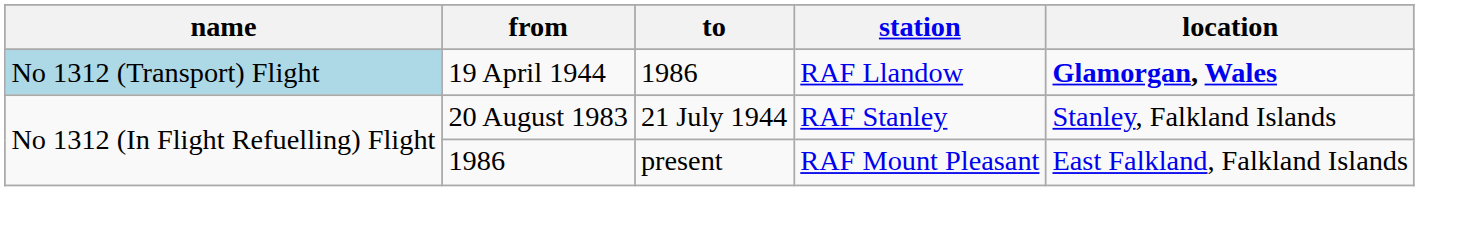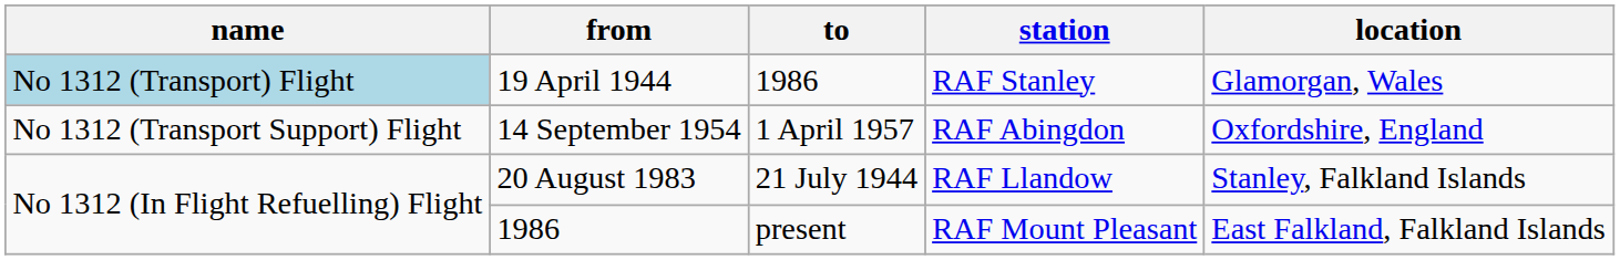19 April 1944 | station: RAF Llandow -> RAF Stanley
19 April 1944 | location: bold -> normal
+ row: No 1312 (Transport Support) Flight | 14 September 1954 | 1 April 1957 | RAF Abingdon | Oxfordshire, England
20 August 1983 | station: RAF Stanley -> RAF Llandow
